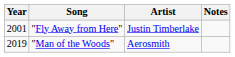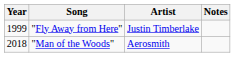"Fly Away from Here" | Year: 2001 -> 1999
"Man of the Woods" | Year: 2019 -> 2018
